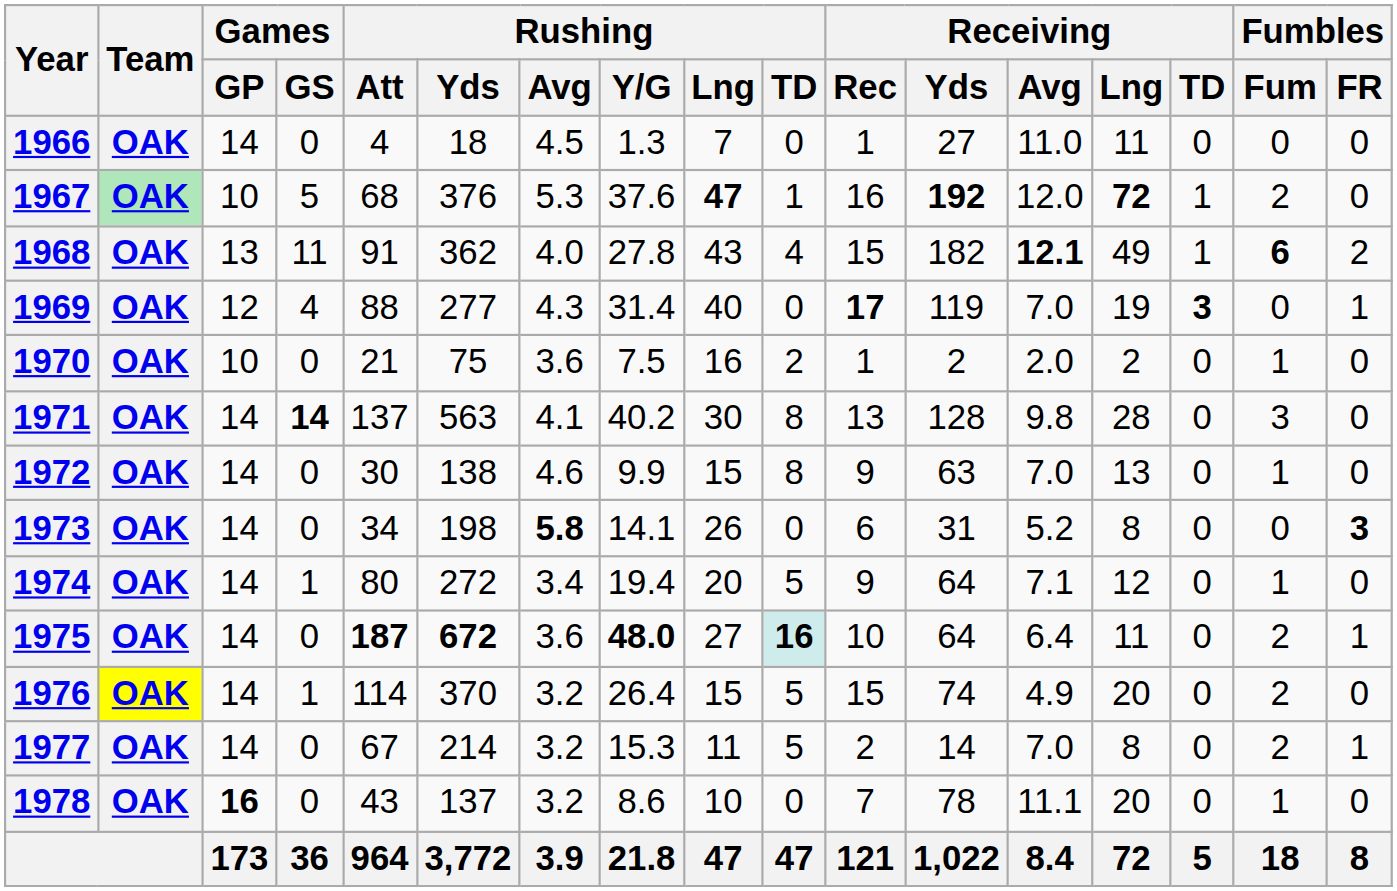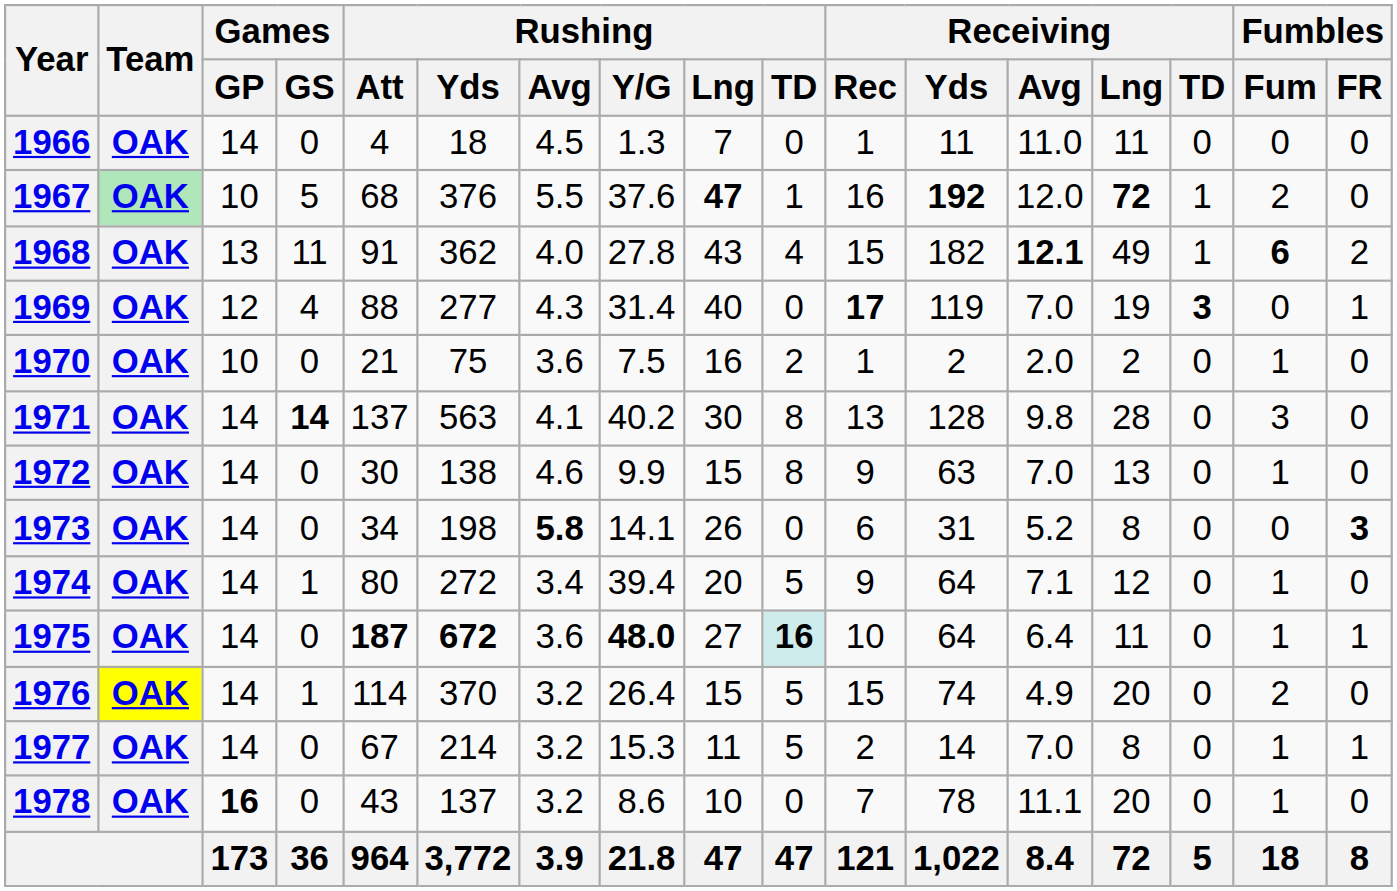1966 | Receiving / Yds: 27 -> 11
1967 | Rushing / Avg: 5.3 -> 5.5
1974 | Rushing / Y/G: 19.4 -> 39.4
1975 | Fumbles / Fum: 2 -> 1
1977 | Fumbles / Fum: 2 -> 1
